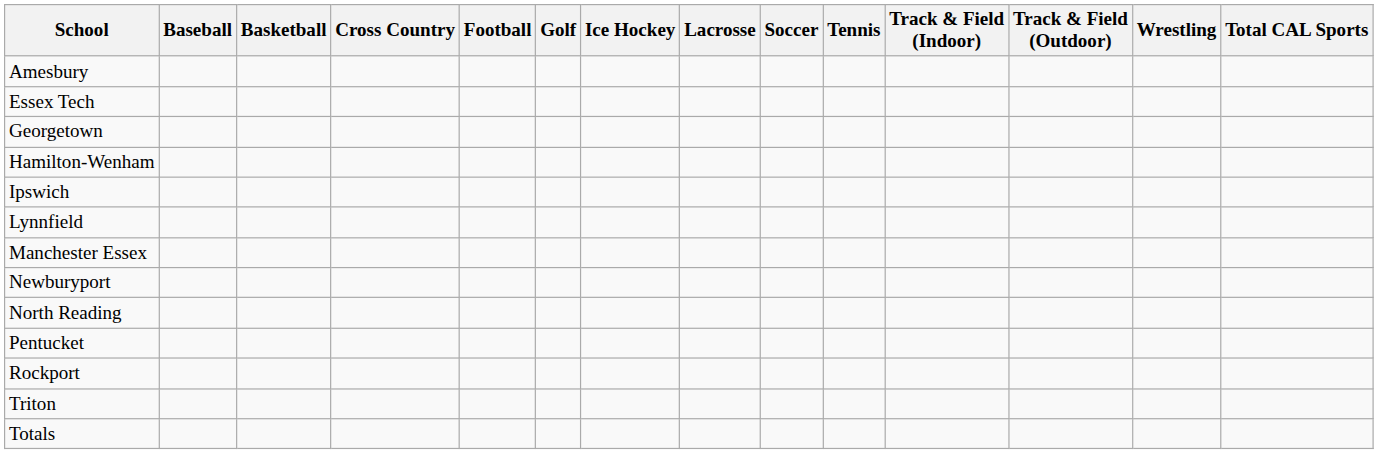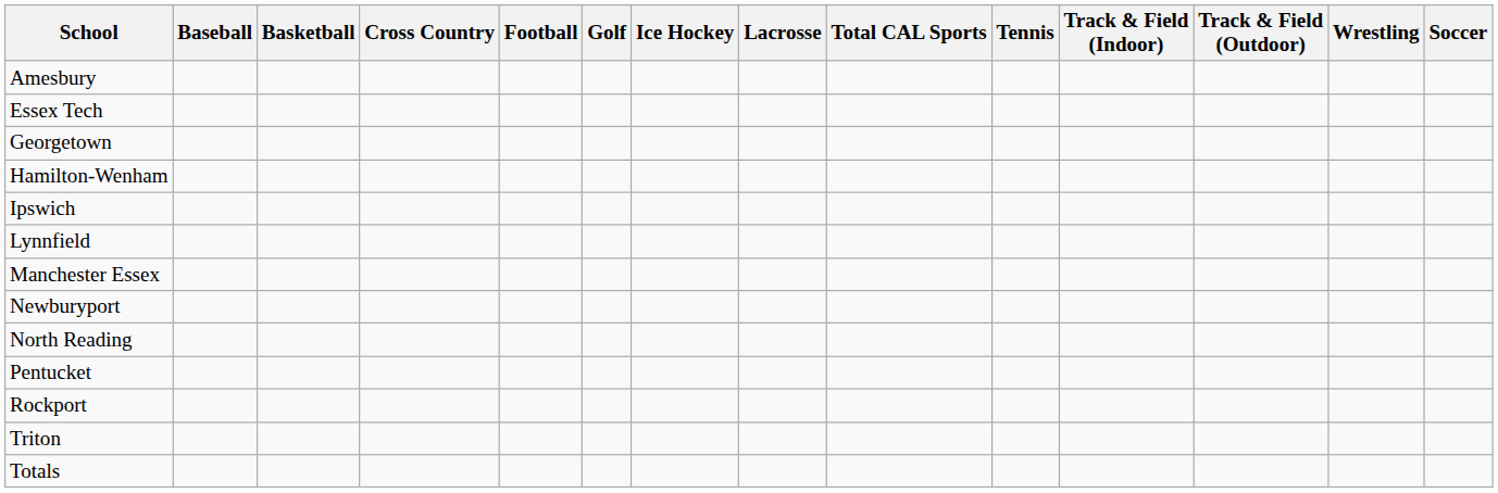columns swapped: Soccer <-> Total CAL Sports
